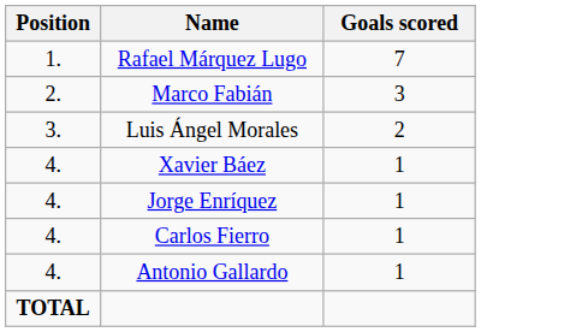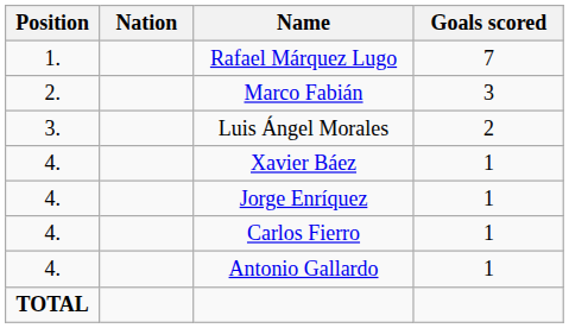+ column: Nation
